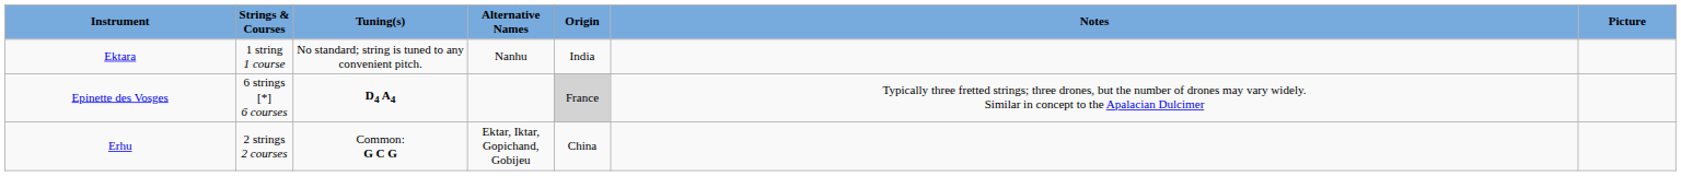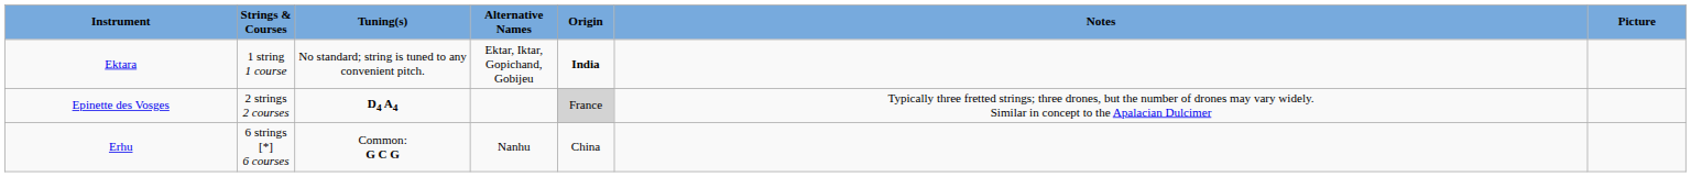Ektara | Alternative Names: Nanhu -> Ektar, Iktar, Gopichand, Gobijeu
Ektara | Origin: normal -> bold
Epinette des Vosges | Strings & Courses: 6 strings [*] 6 courses -> 2 strings 2 courses
Erhu | Strings & Courses: 2 strings 2 courses -> 6 strings [*] 6 courses
Erhu | Alternative Names: Ektar, Iktar, Gopichand, Gobijeu -> Nanhu
